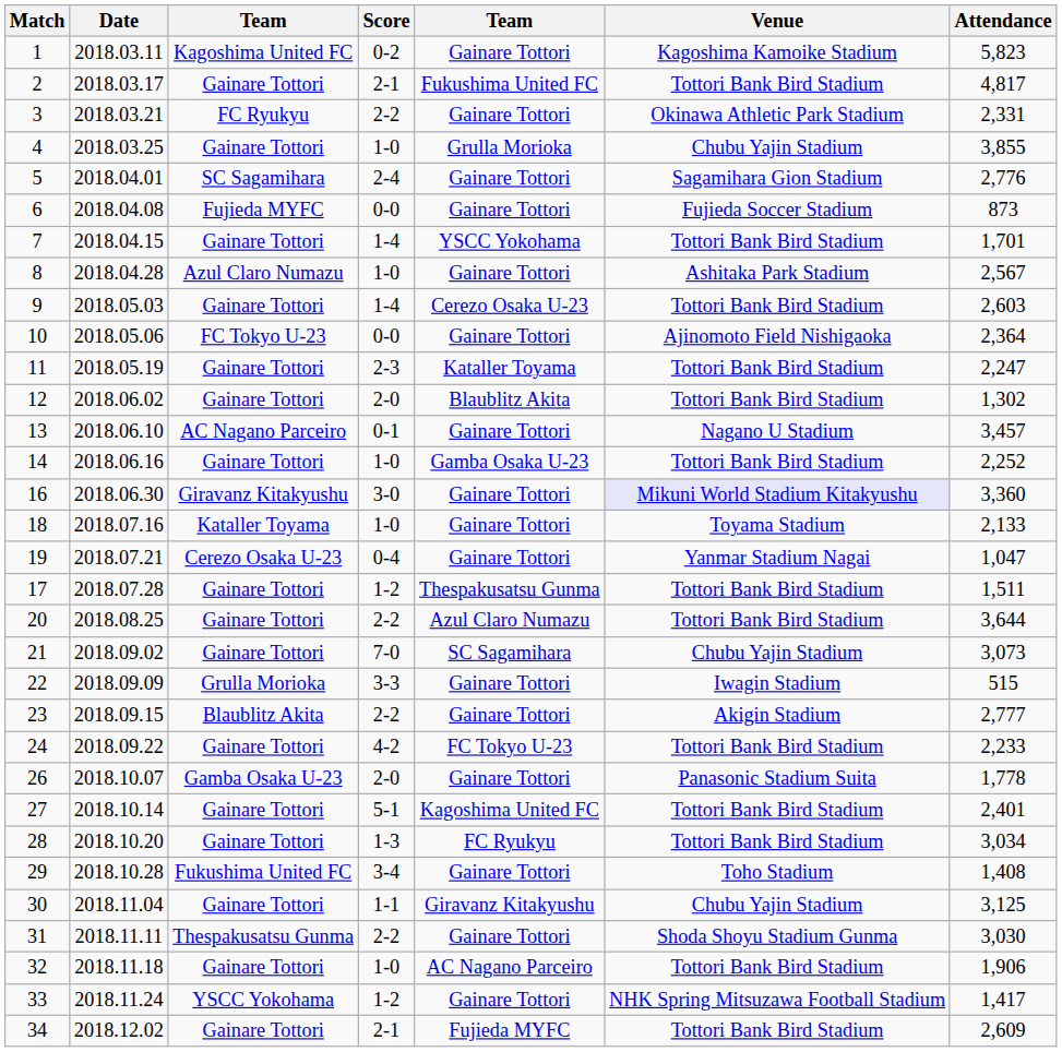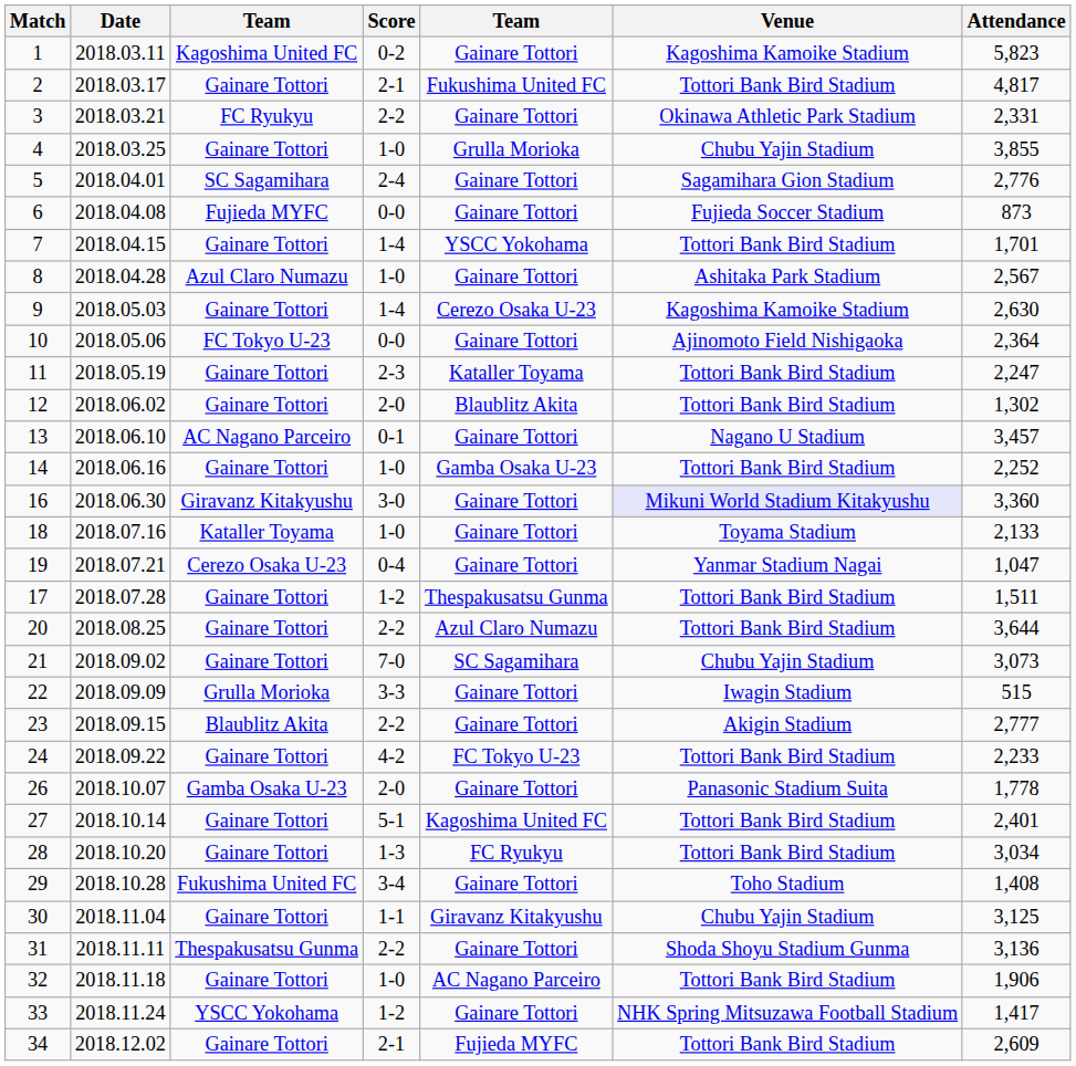9 | Venue: Tottori Bank Bird Stadium -> Kagoshima Kamoike Stadium
9 | Attendance: 2,603 -> 2,630
31 | Attendance: 3,030 -> 3,136
